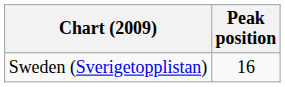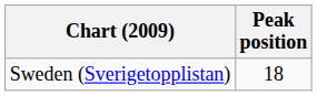Sweden (Sverigetopplistan) | Peak position: 16 -> 18
